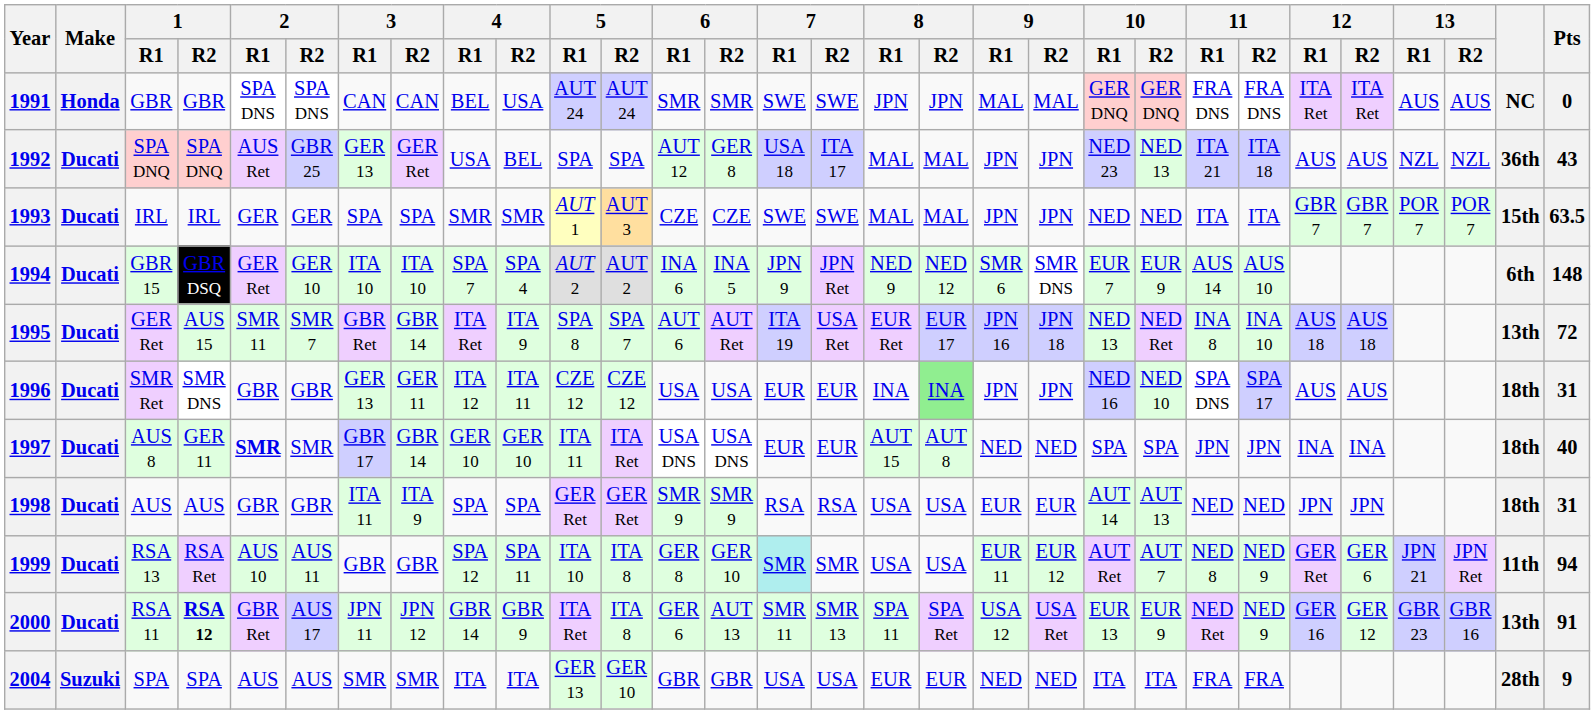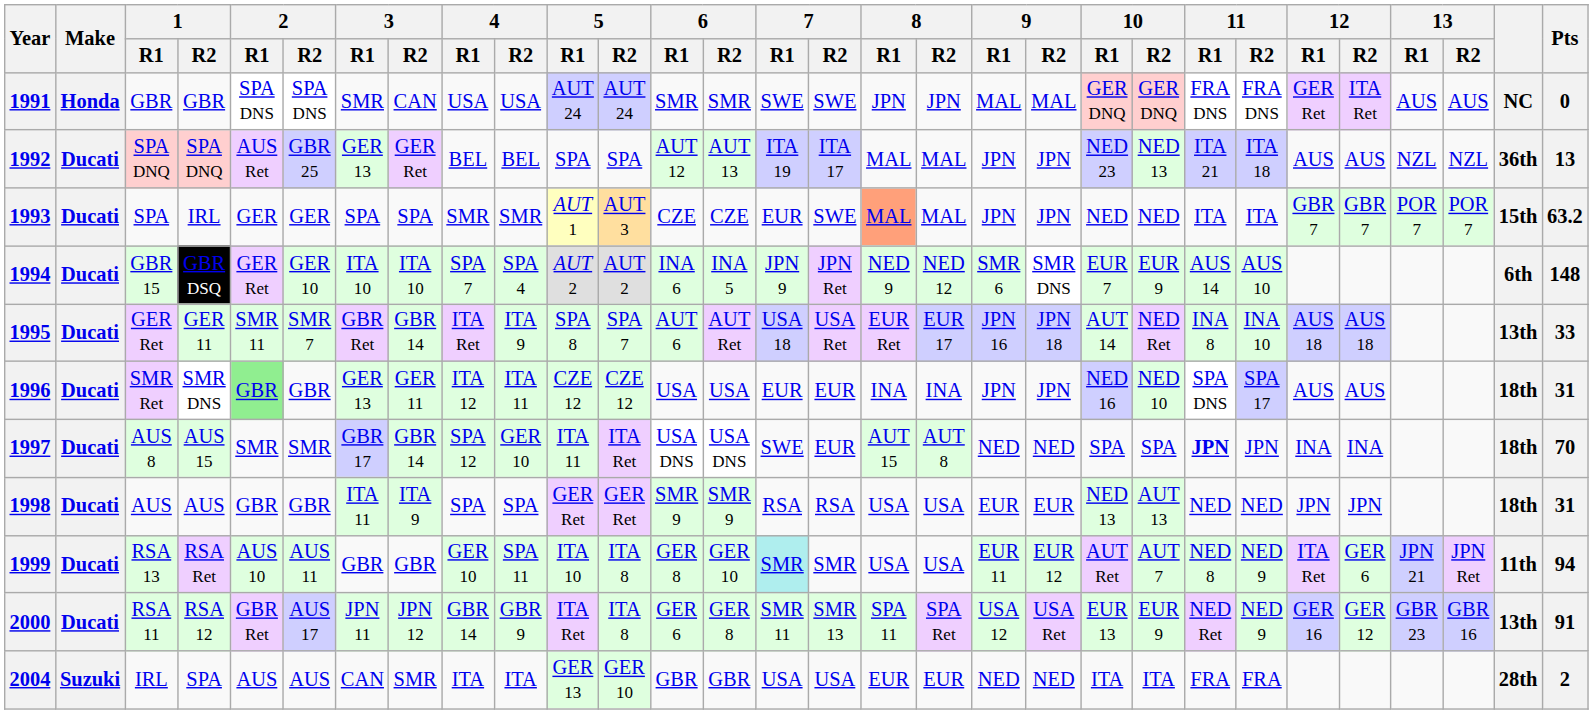1991 | 3 / R1: CAN -> SMR
1991 | 4 / R1: BEL -> USA
1991 | 12 / R1: ITA Ret -> GER Ret
1992 | 4 / R1: USA -> BEL
1992 | 6 / R2: GER 8 -> AUT 13
1992 | 7 / R1: USA 18 -> ITA 19
1992 | Pts: 43 -> 13
1993 | 1 / R1: IRL -> SPA
1993 | 7 / R1: SWE -> EUR
1993 | 8 / R1: no background -> lightsalmon background
1993 | Pts: 63.5 -> 63.2
1995 | 1 / R2: AUS 15 -> GER 11
1995 | 7 / R1: ITA 19 -> USA 18
1995 | 10 / R1: NED 13 -> AUT 14
1995 | Pts: 72 -> 33
1996 | 2 / R1: no background -> lightgreen background
1996 | 8 / R2: lightgreen background -> no background
1997 | 1 / R2: GER 11 -> AUS 15
1997 | 2 / R1: bold -> normal
1997 | 4 / R1: GER 10 -> SPA 12
1997 | 7 / R1: EUR -> SWE
1997 | 11 / R1: normal -> bold
1997 | Pts: 40 -> 70
1998 | 10 / R1: AUT 14 -> NED 13
1999 | 4 / R1: SPA 12 -> GER 10
1999 | 12 / R1: GER Ret -> ITA Ret
2000 | 1 / R2: bold -> normal
2000 | 6 / R2: AUT 13 -> GER 8
2004 | 1 / R1: SPA -> IRL
2004 | 3 / R1: SMR -> CAN
2004 | Pts: 9 -> 2
